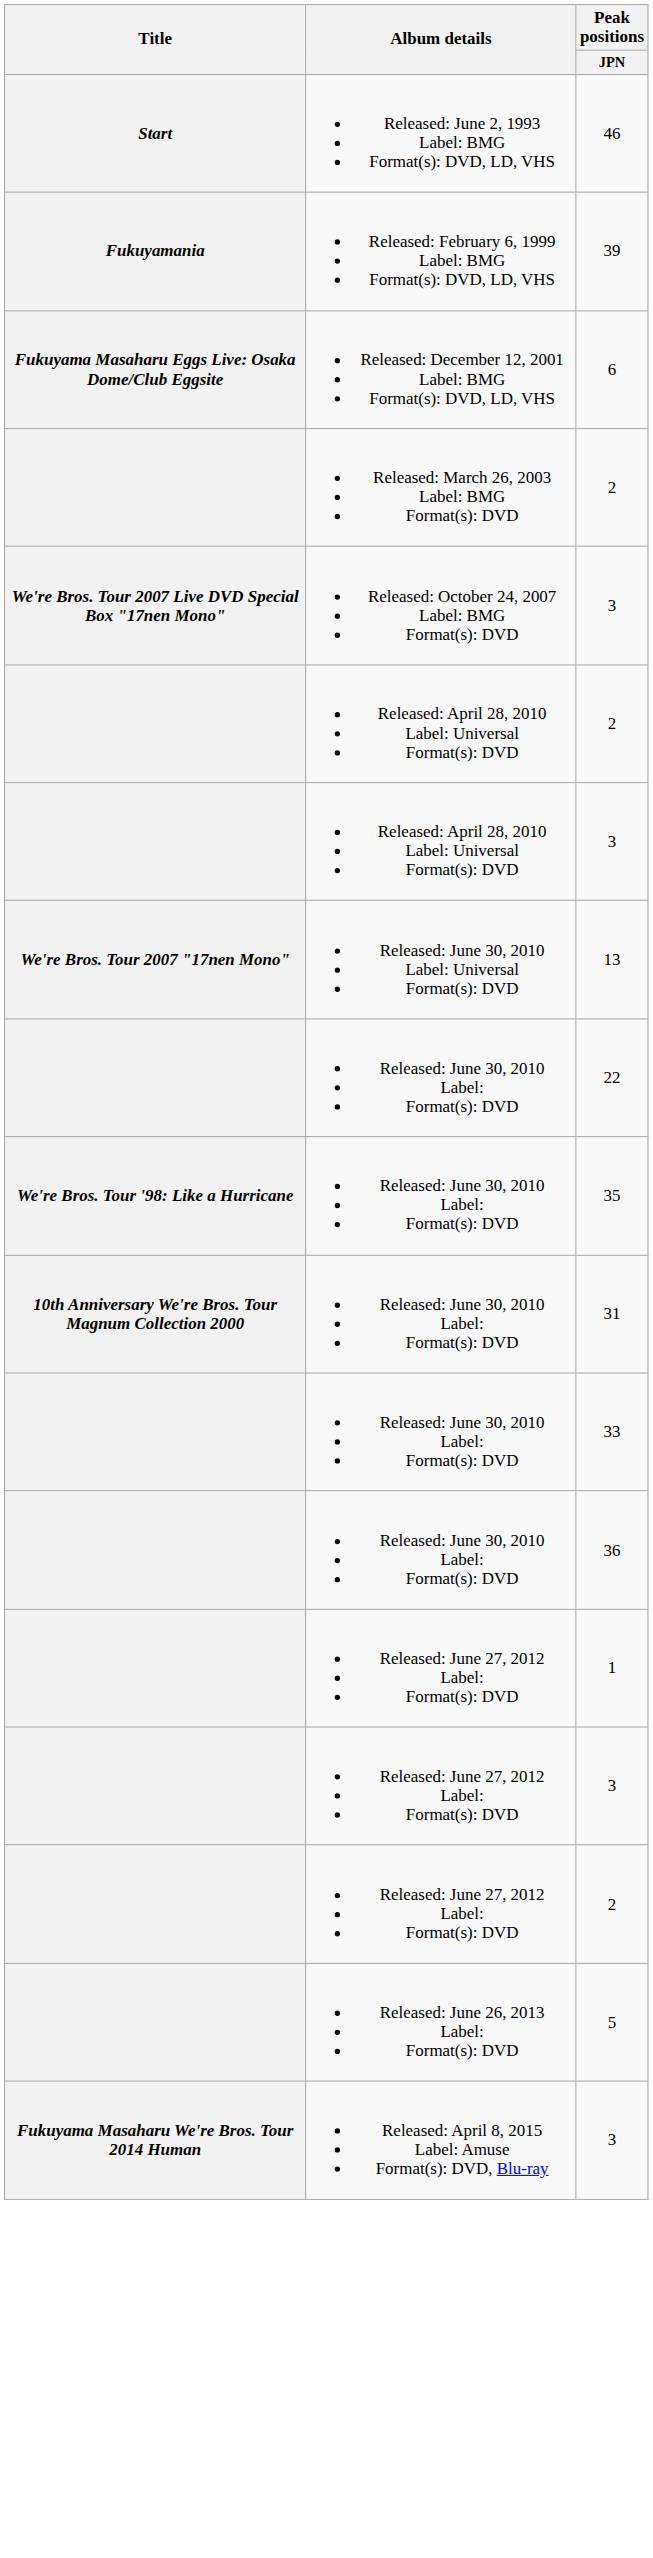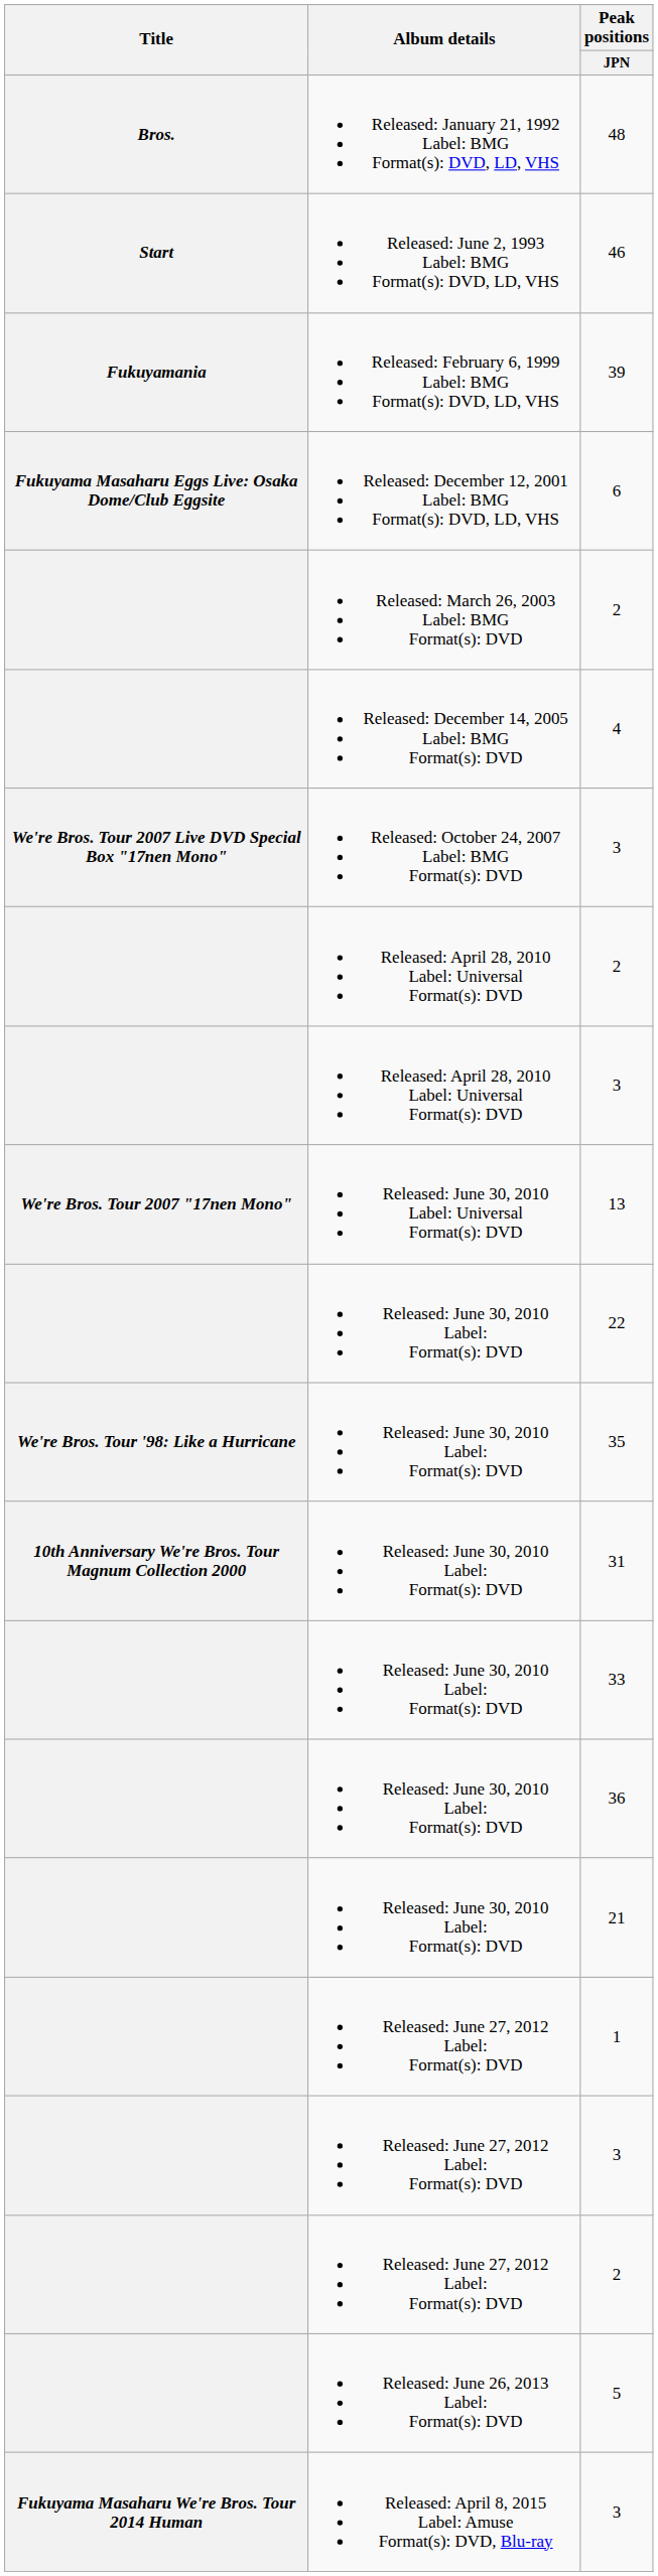+ row: Bros. | Released: January 21, 1992 Label: BMG Format(s): DVD, LD, VHS | 48
+ row: Released: December 14, 2005 Label: BMG Format(s): DVD | 4
+ row: Released: June 30, 2010 Label: Format(s): DVD | 21
